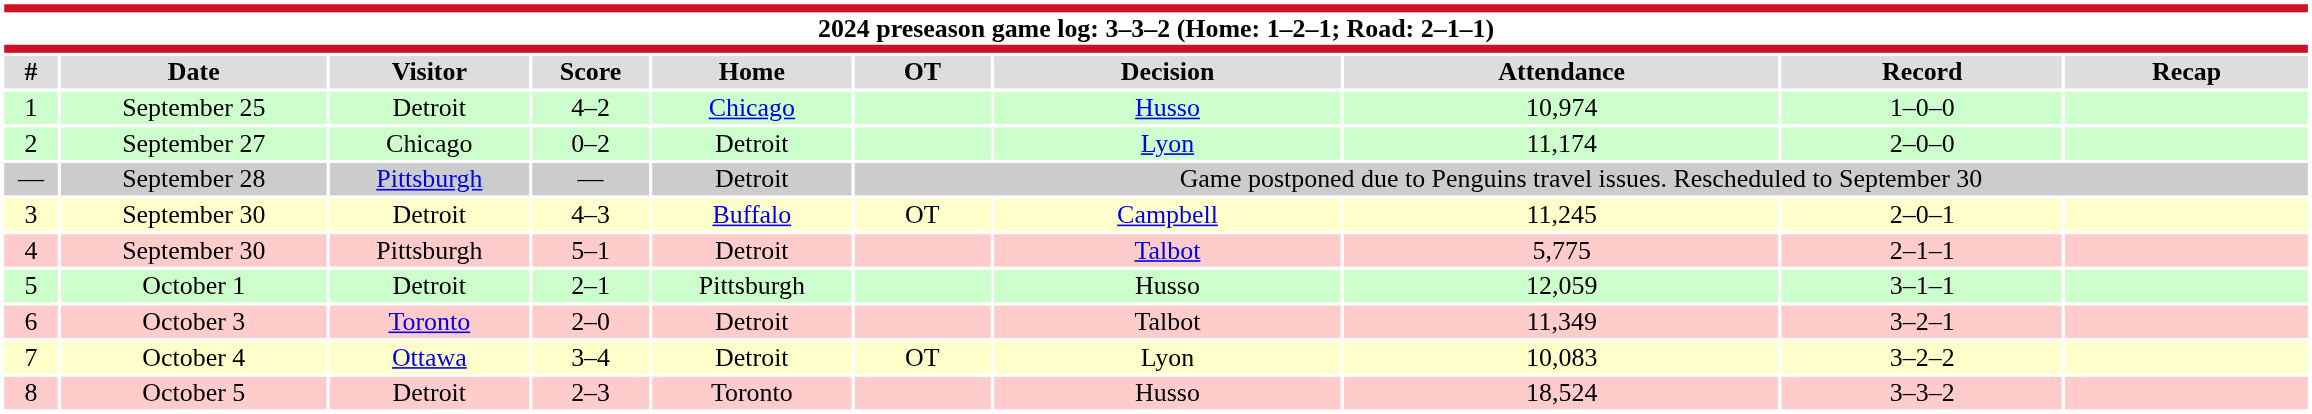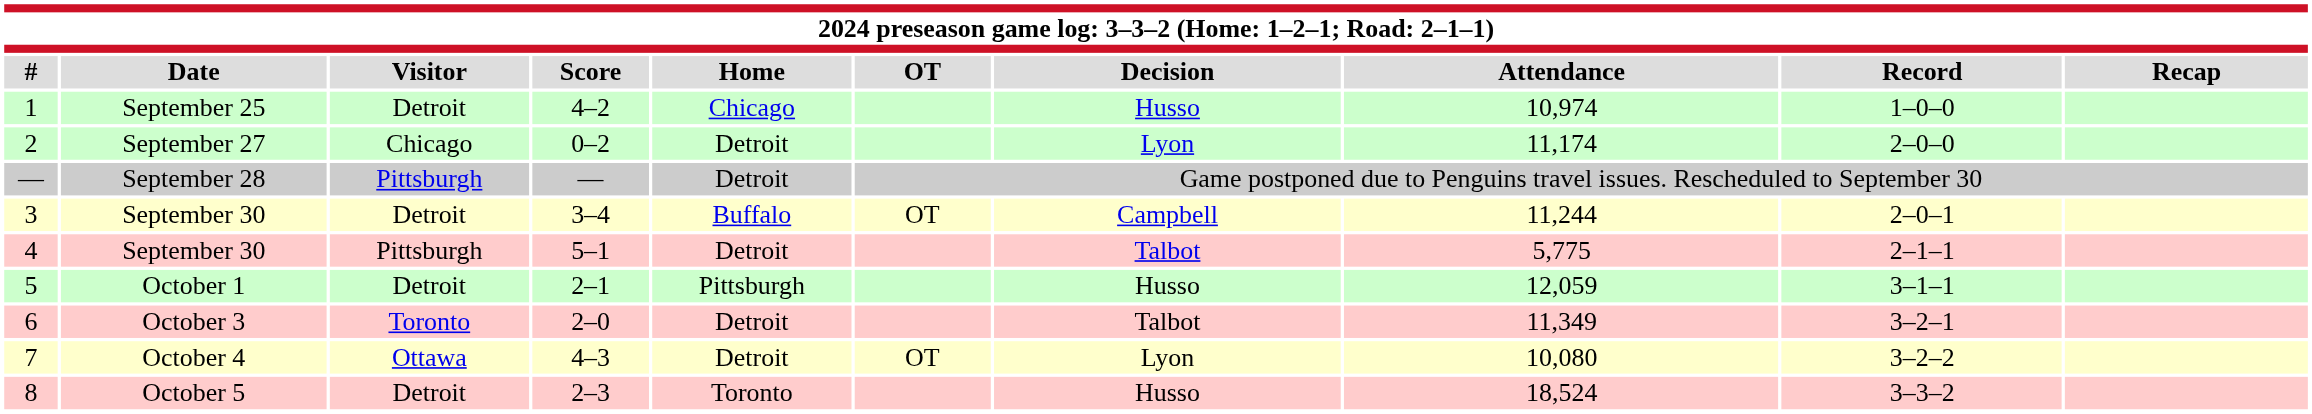3 | Score: 4–3 -> 3–4
3 | Attendance: 11,245 -> 11,244
7 | Score: 3–4 -> 4–3
7 | Attendance: 10,083 -> 10,080
